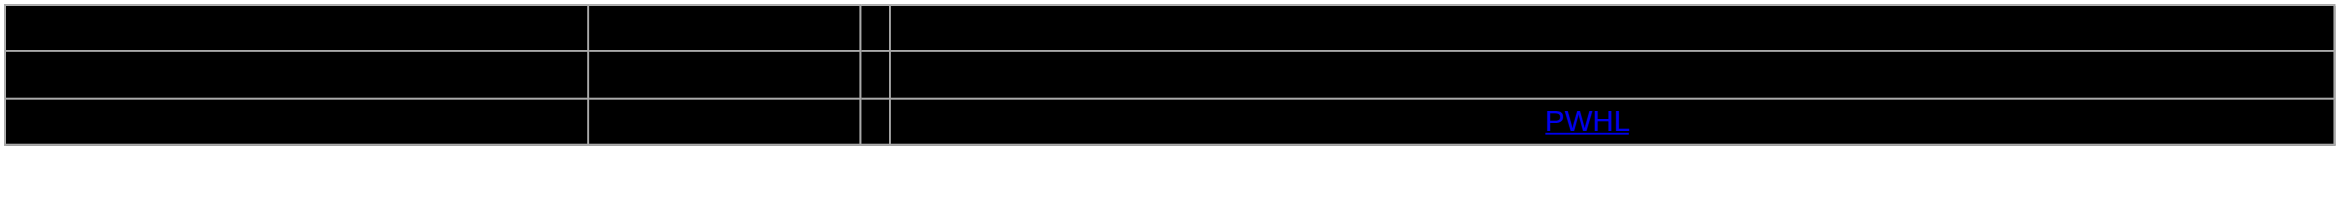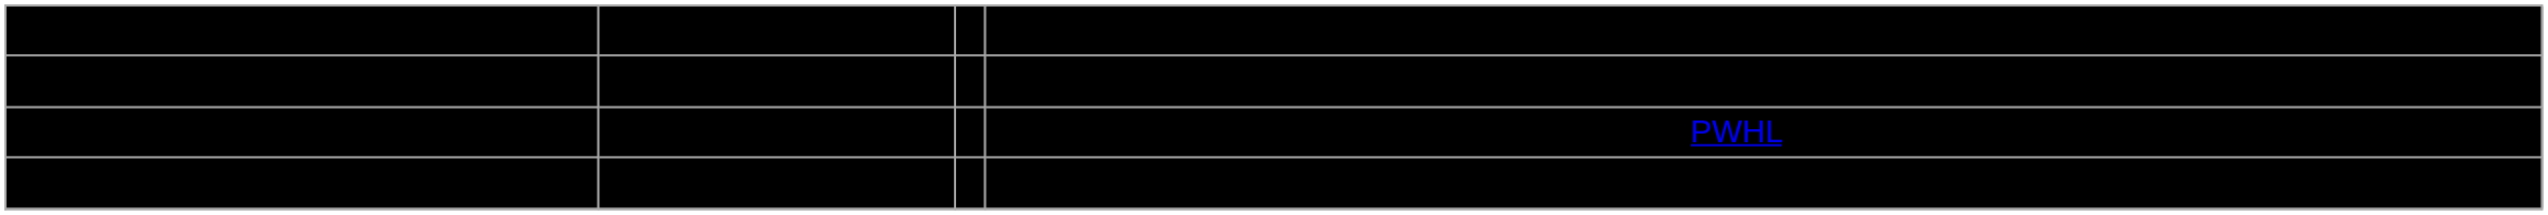Jessica Gillham | column 2: Forward -> Defense
Corie Jacobson | column 2: Defense -> Forward
+ row: McKenzie Johnson | Goaltender | Competed at Eden Prairie High School in Minnesota
